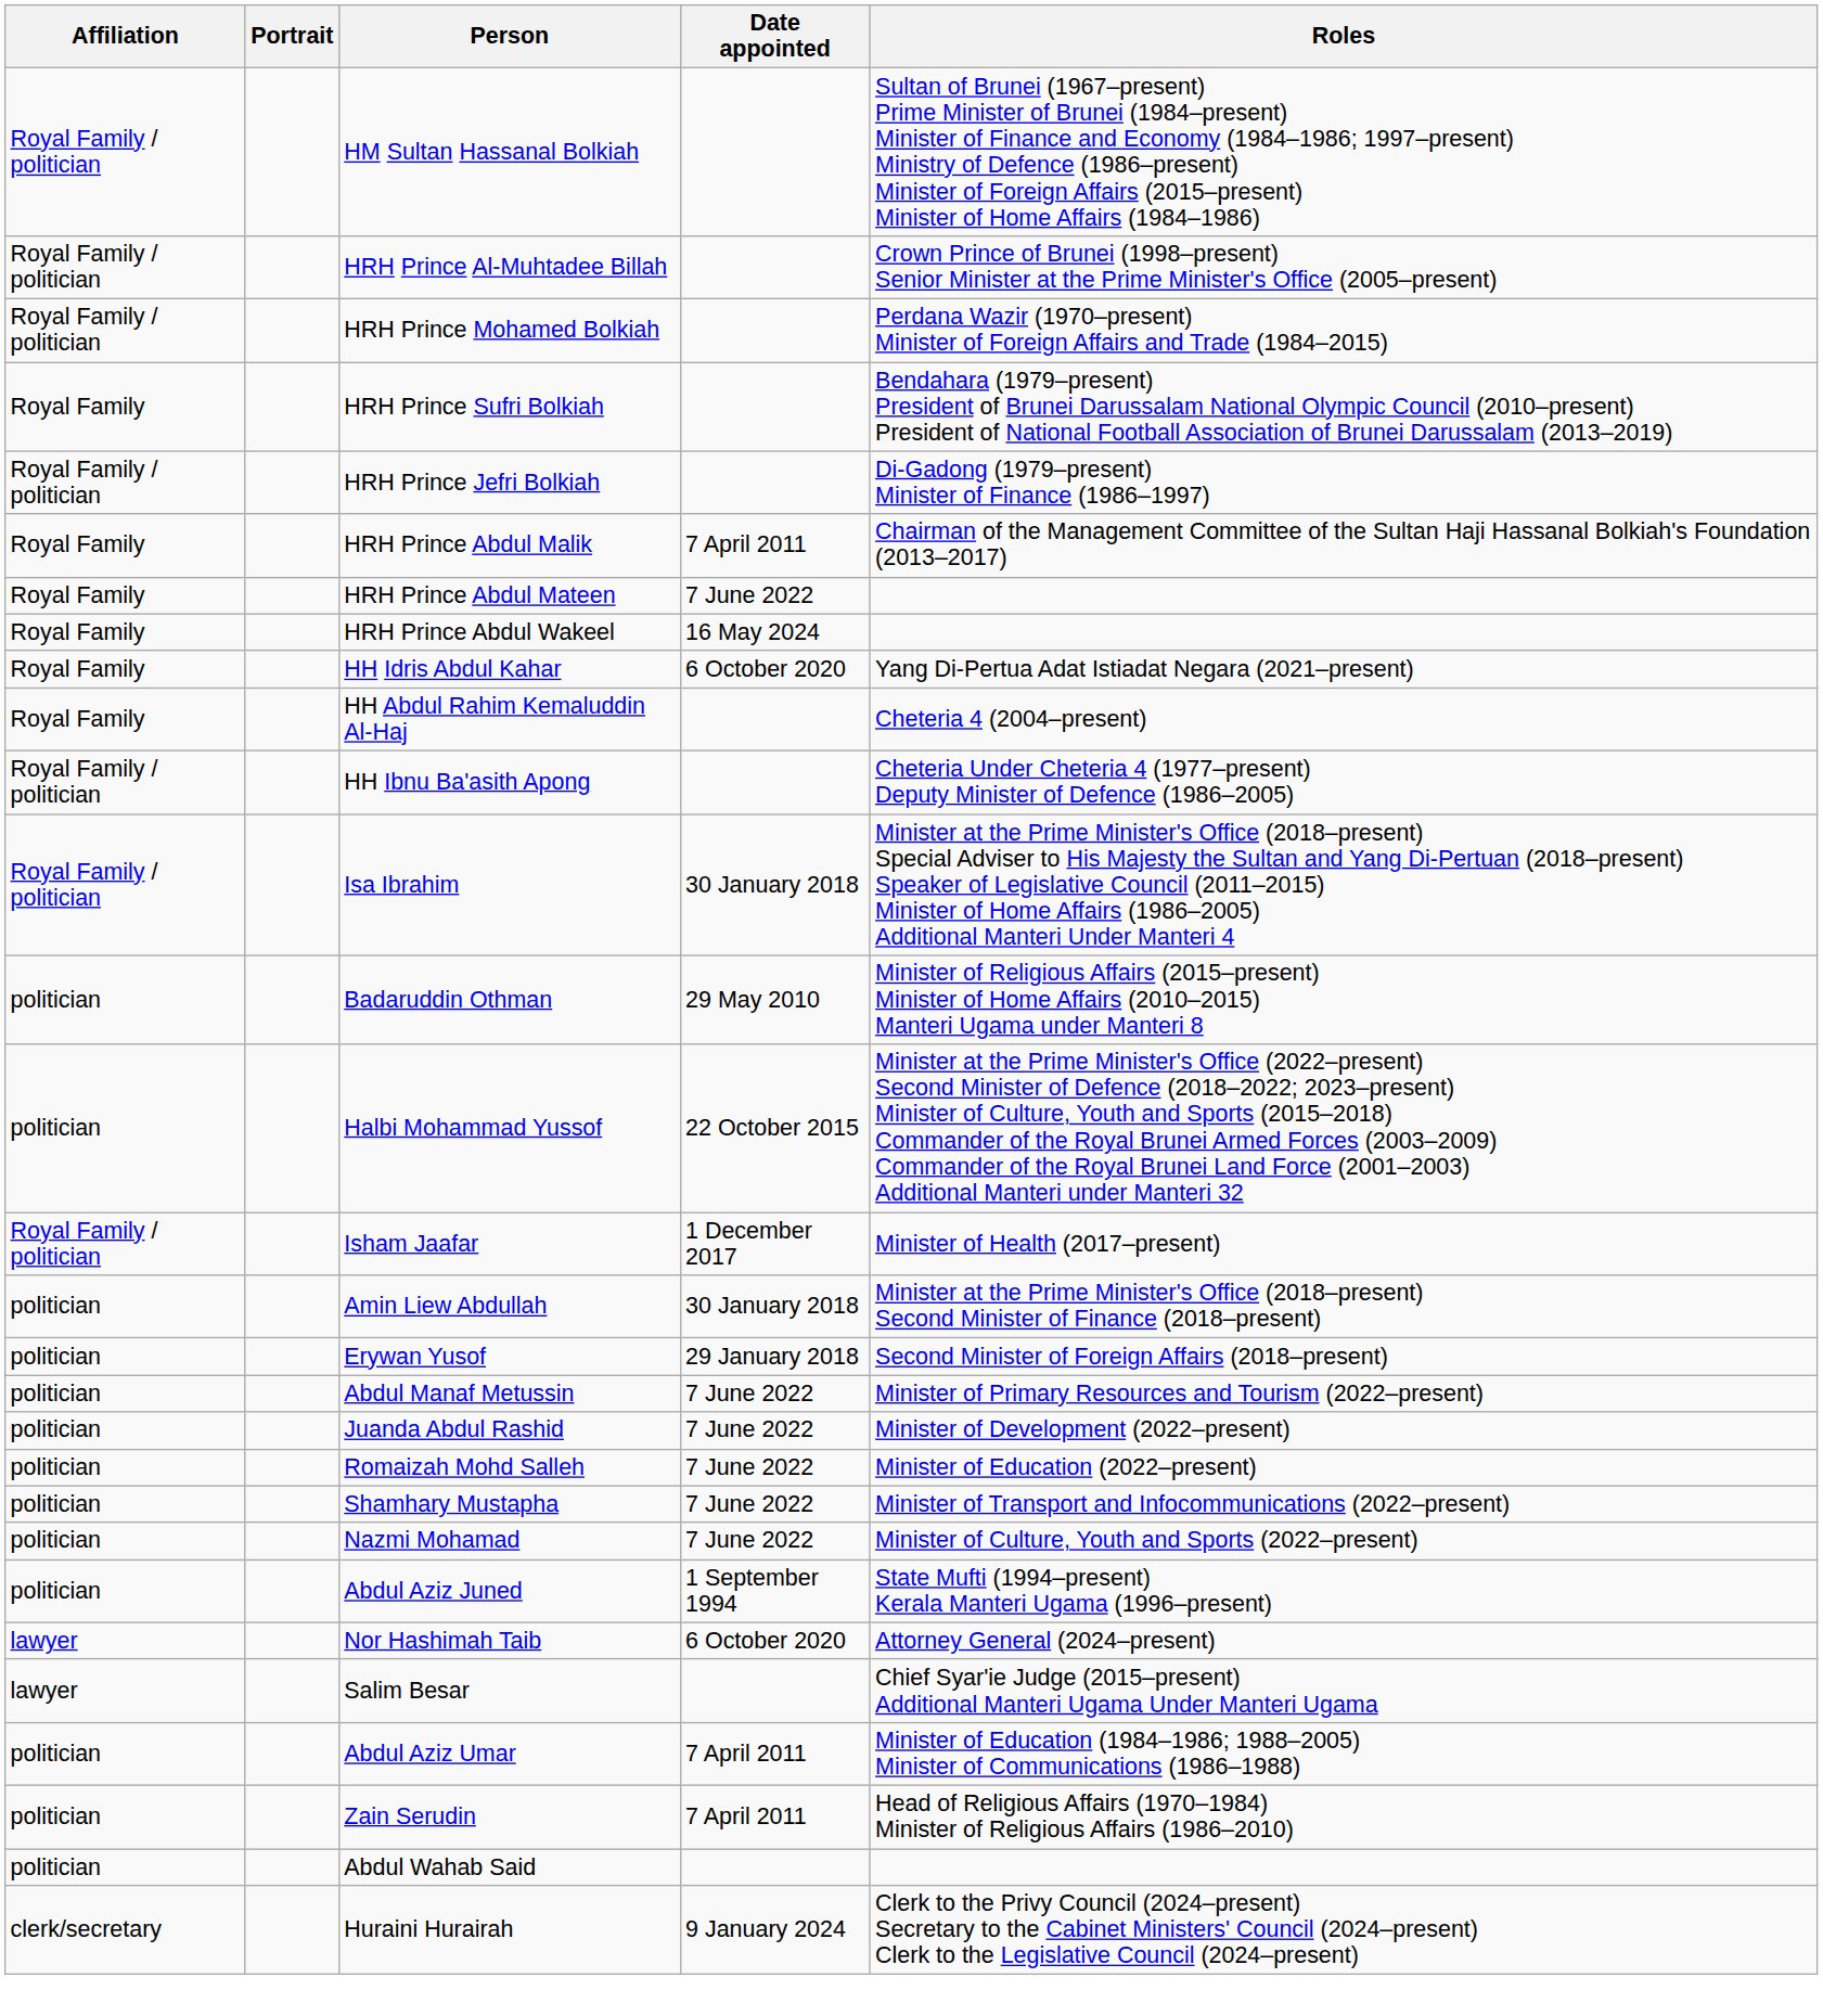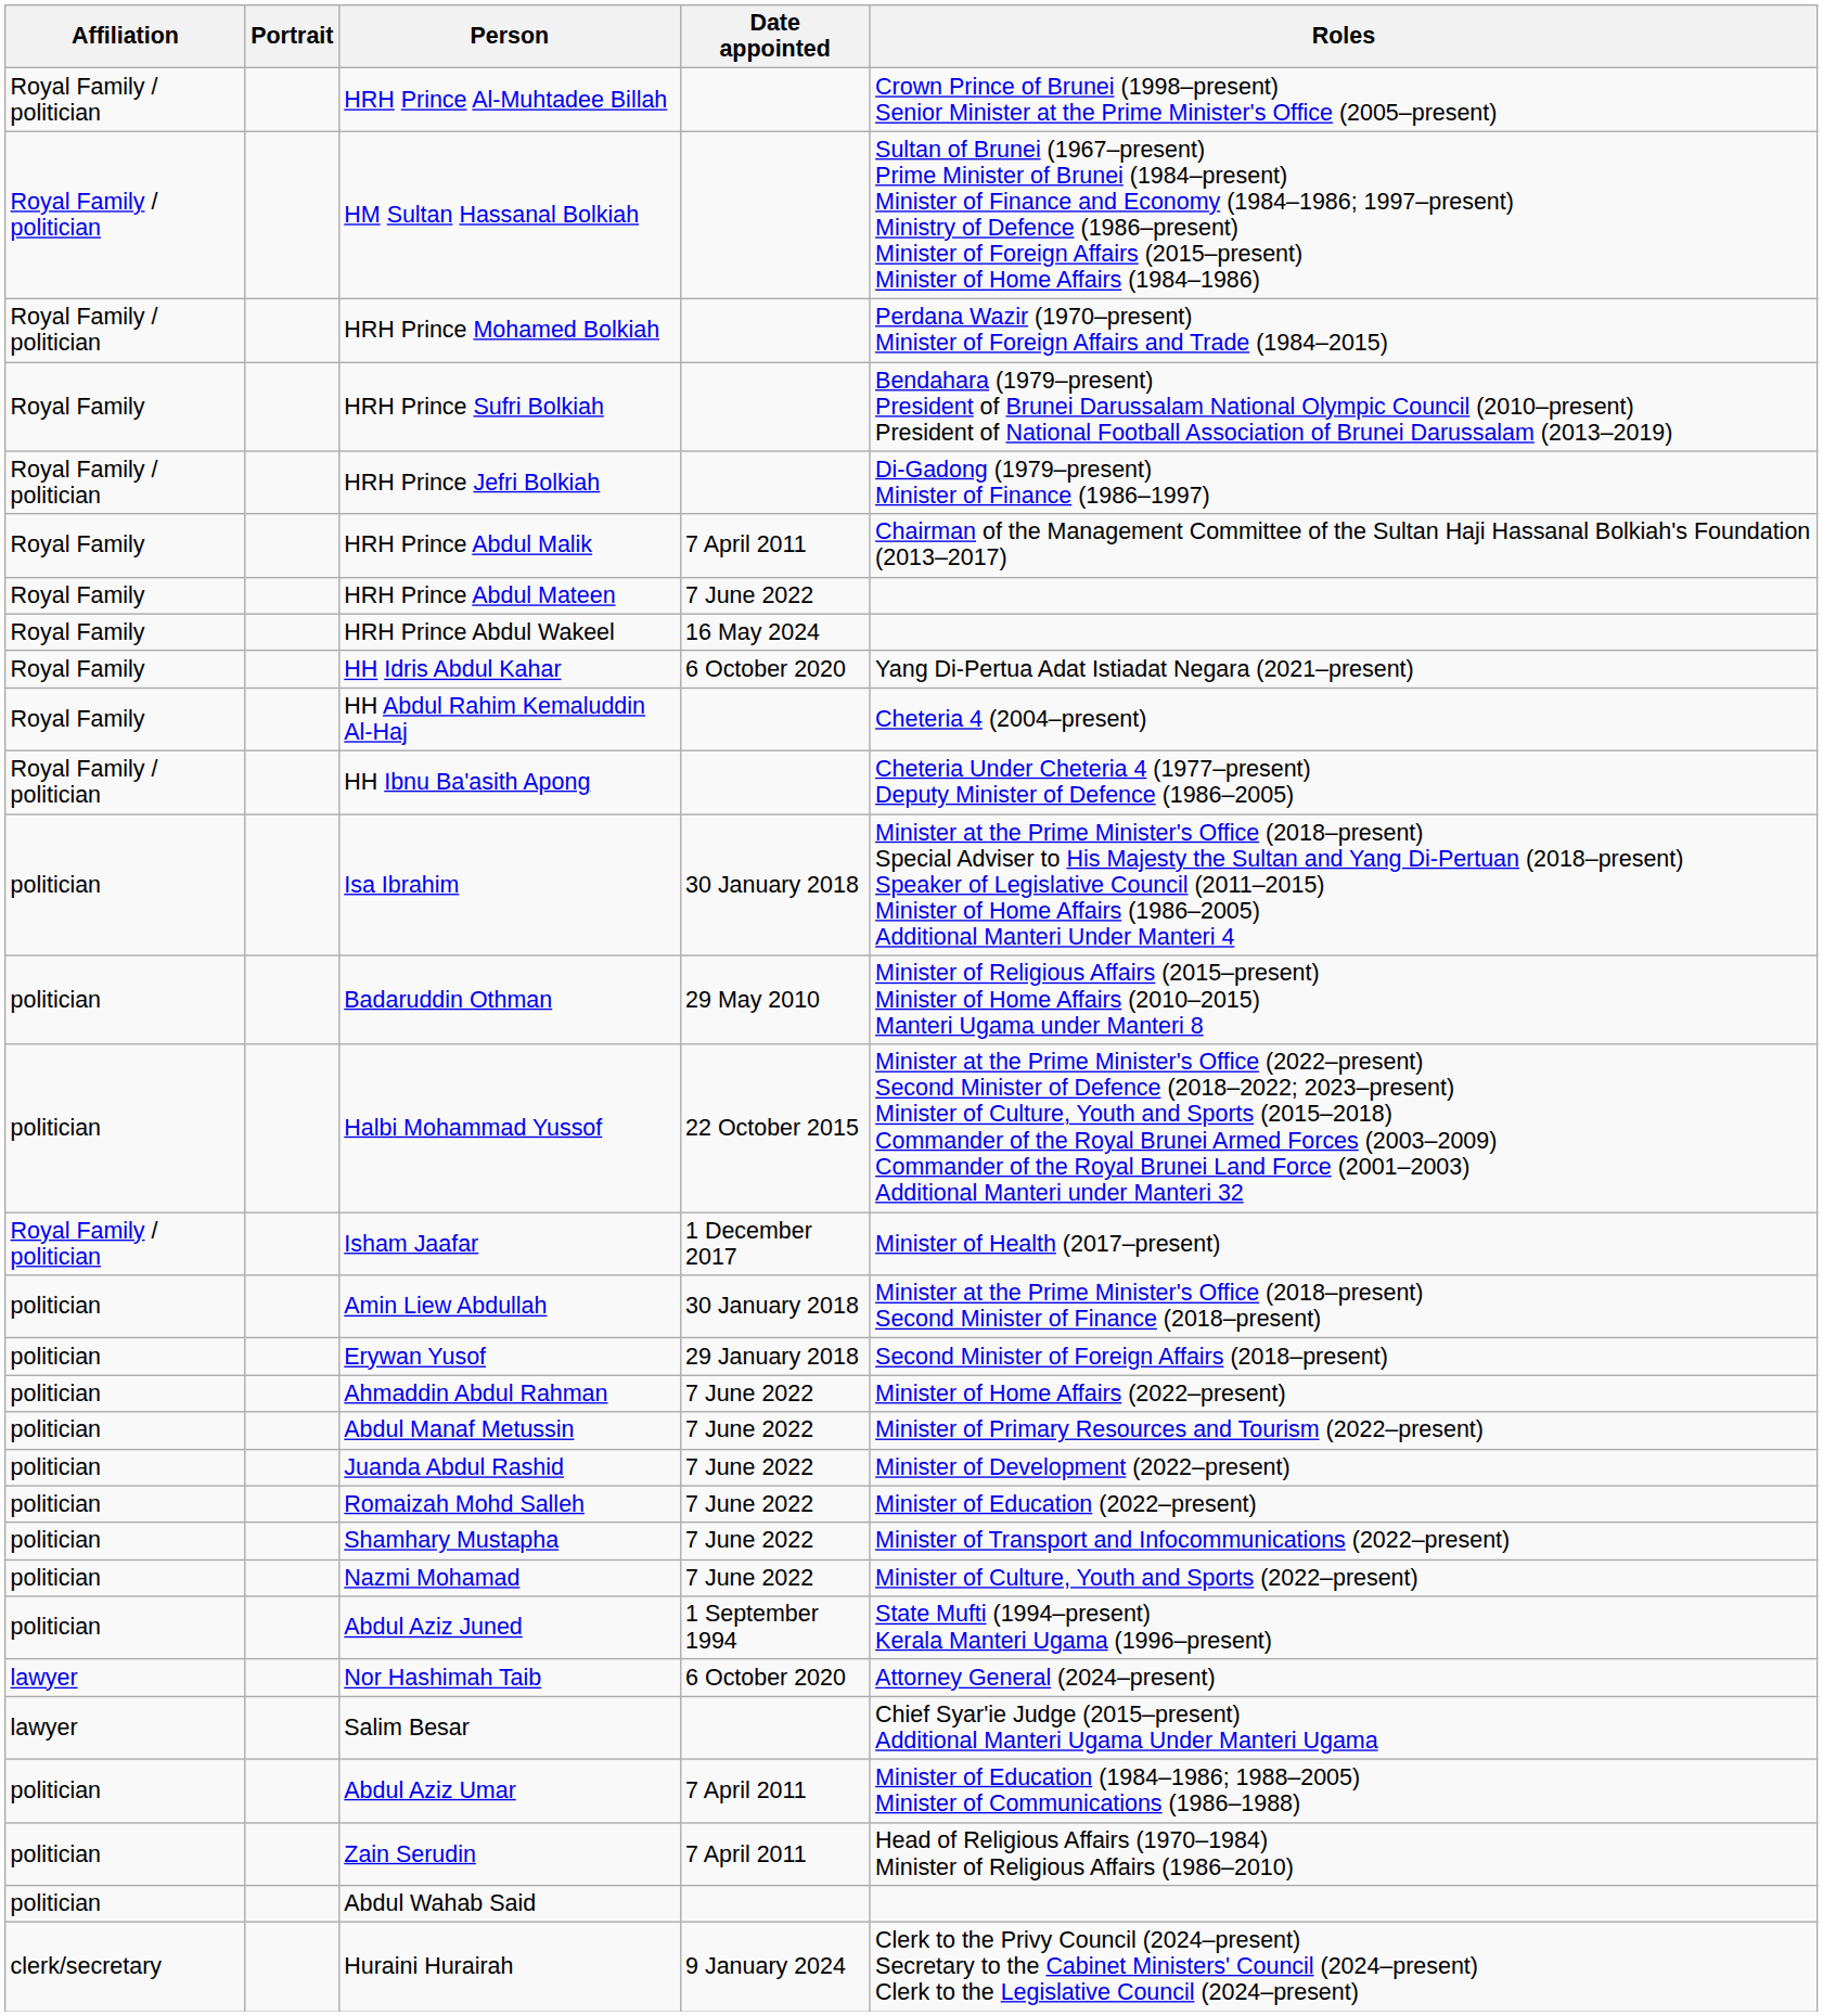rows swapped: HM Sultan Hassanal Bolkiah <-> HRH Prince Al-Muhtadee Billah
Isa Ibrahim | Affiliation: Royal Family / politician -> politician
+ row: politician | Ahmaddin Abdul Rahman | 7 June 2022 | Minister of Home Affairs (2022–present)
